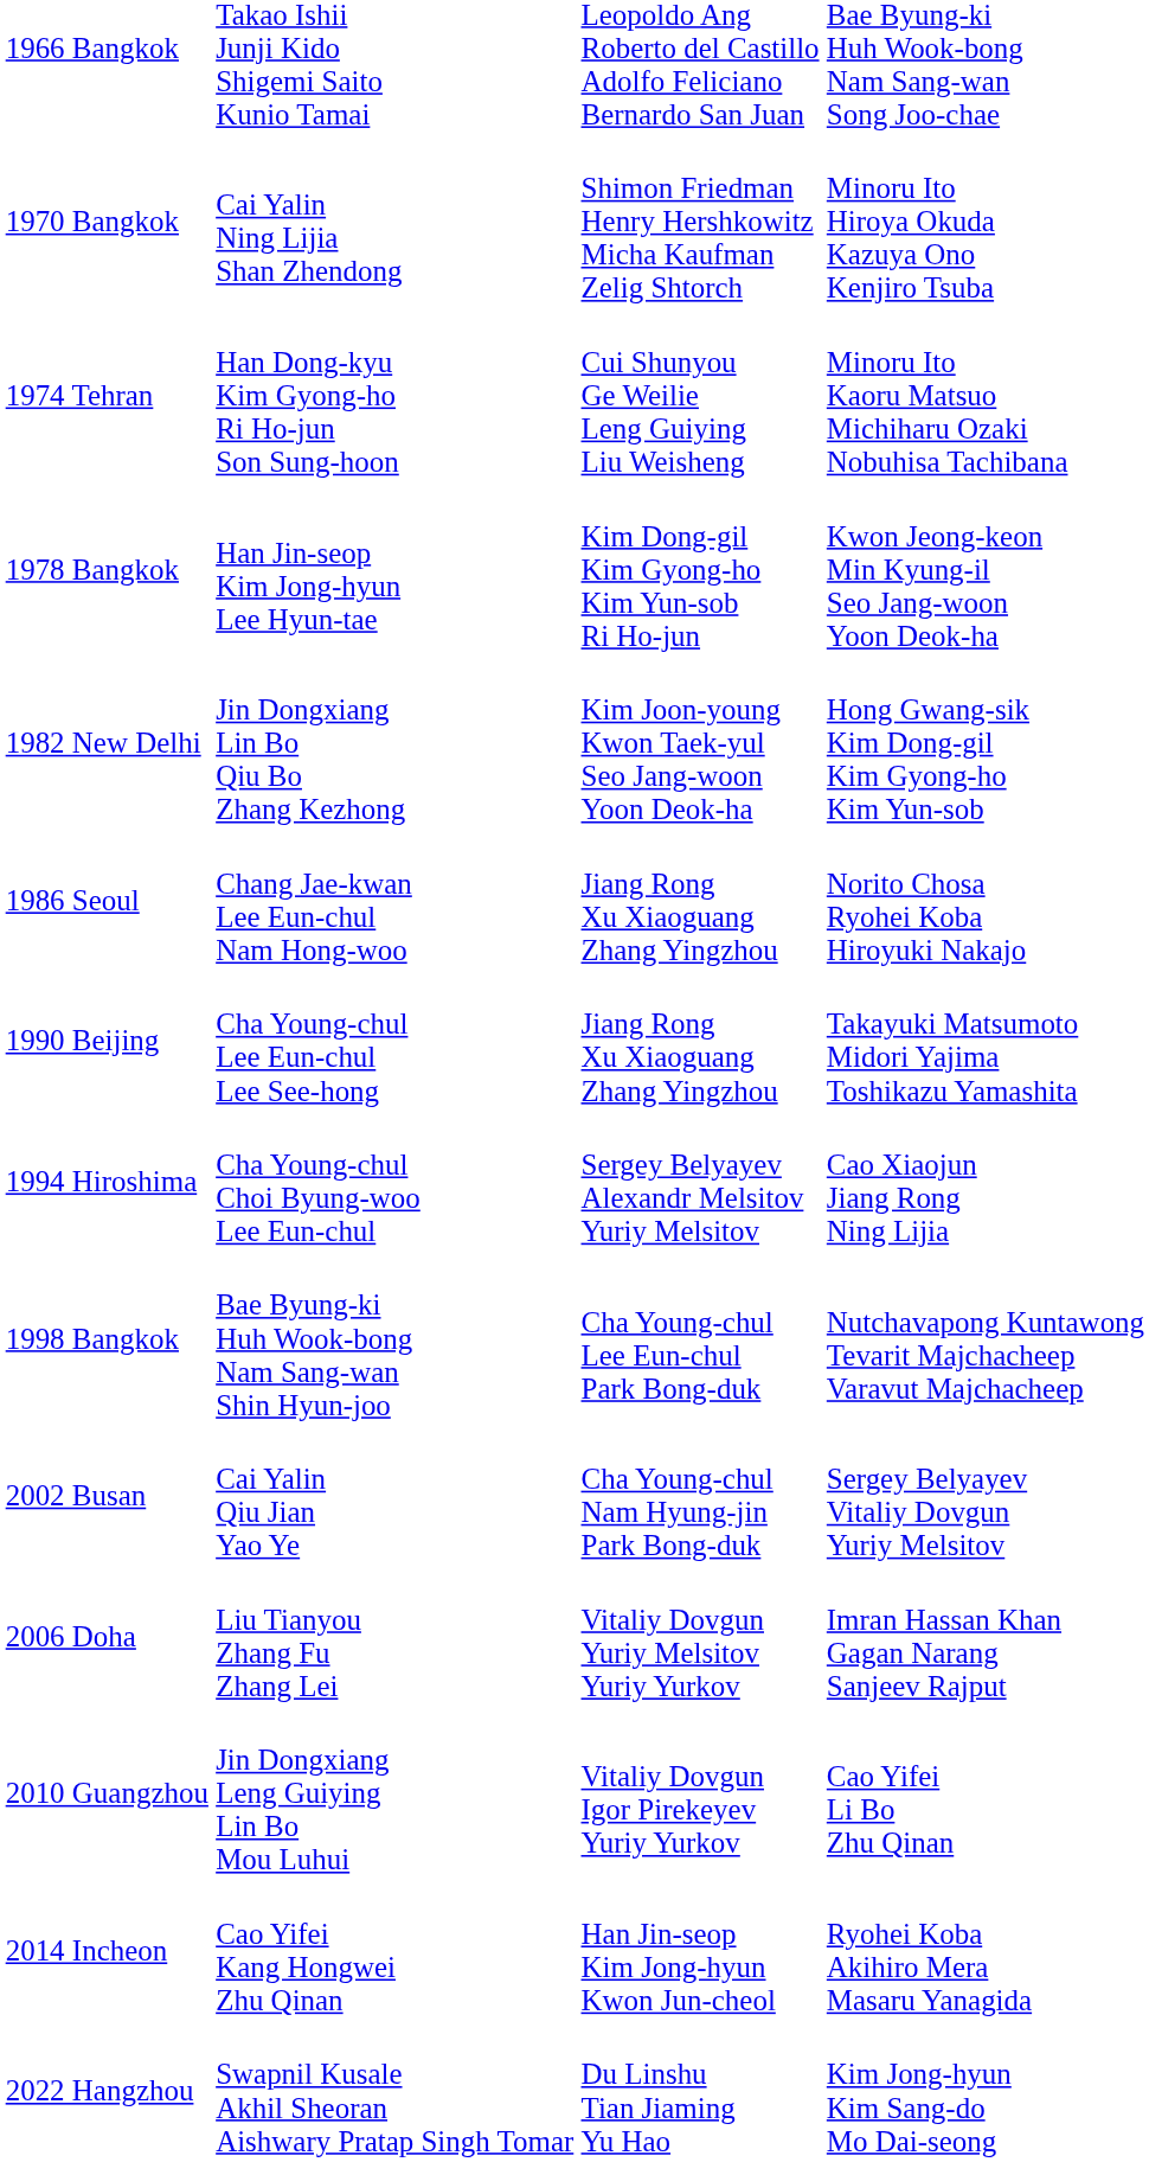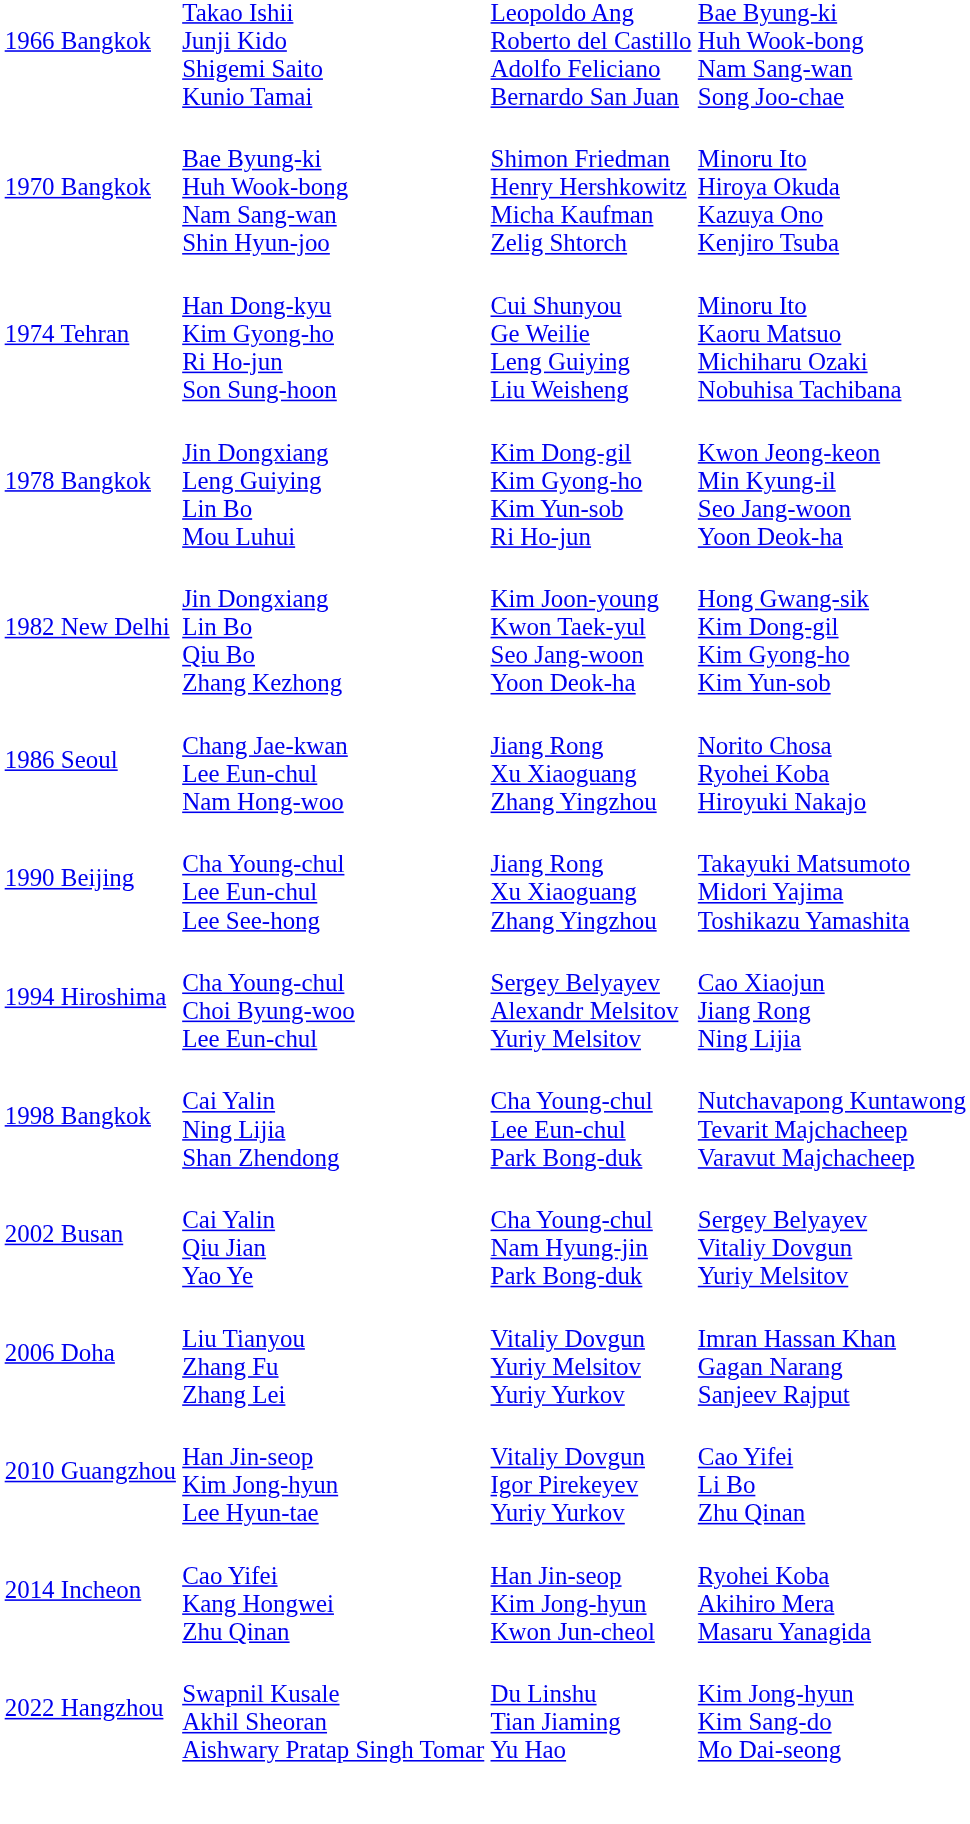1970 Bangkok | column 2: Cai Yalin Ning Lijia Shan Zhendong -> Bae Byung-ki Huh Wook-bong Nam Sang-wan Shin Hyun-joo
1978 Bangkok | column 2: Han Jin-seop Kim Jong-hyun Lee Hyun-tae -> Jin Dongxiang Leng Guiying Lin Bo Mou Luhui
1998 Bangkok | column 2: Bae Byung-ki Huh Wook-bong Nam Sang-wan Shin Hyun-joo -> Cai Yalin Ning Lijia Shan Zhendong
2010 Guangzhou | column 2: Jin Dongxiang Leng Guiying Lin Bo Mou Luhui -> Han Jin-seop Kim Jong-hyun Lee Hyun-tae
